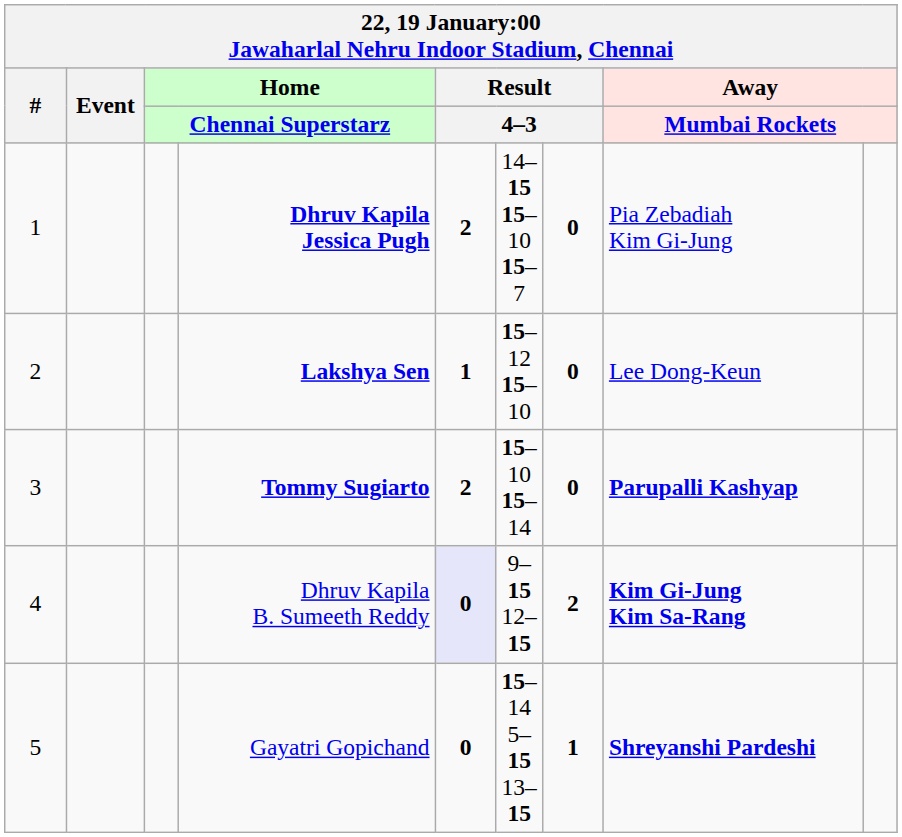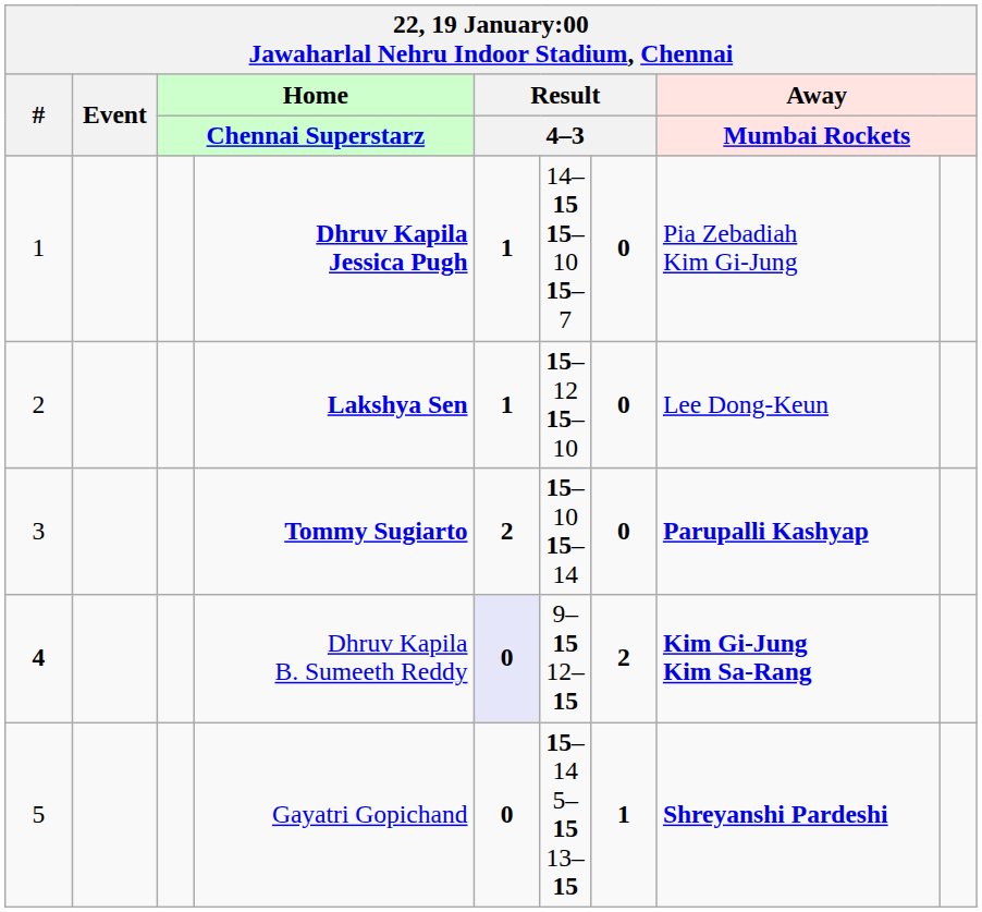Dhruv Kapila Jessica Pugh | column 5: 2 -> 1
Dhruv Kapila B. Sumeeth Reddy | #: normal -> bold
